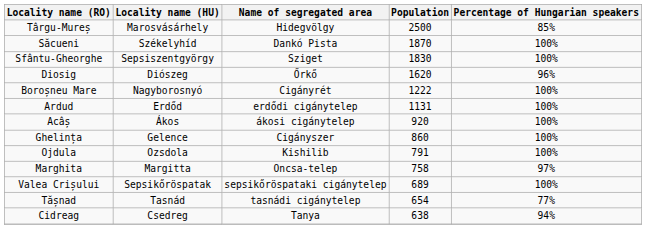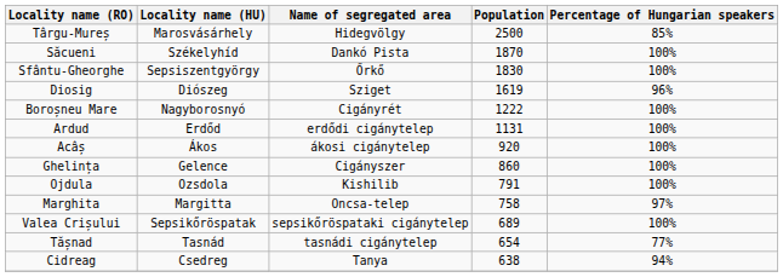Sfântu-Gheorghe | Name of segregated area: Sziget -> Őrkő
Diosig | Name of segregated area: Őrkő -> Sziget
Diosig | Population: 1620 -> 1619
